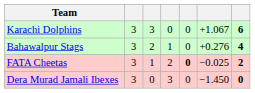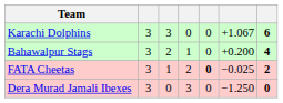Bahawalpur Stags | column 6: +0.276 -> +0.200
Dera Murad Jamali Ibexes | column 6: −1.450 -> −1.250
